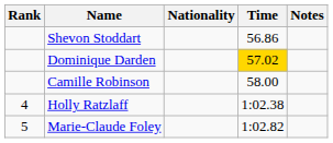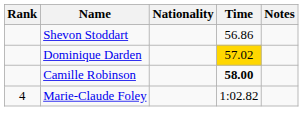Camille Robinson | Time: normal -> bold
- row: 4 | Holly Ratzlaff | 1:02.38
Marie-Claude Foley | Rank: 5 -> 4
